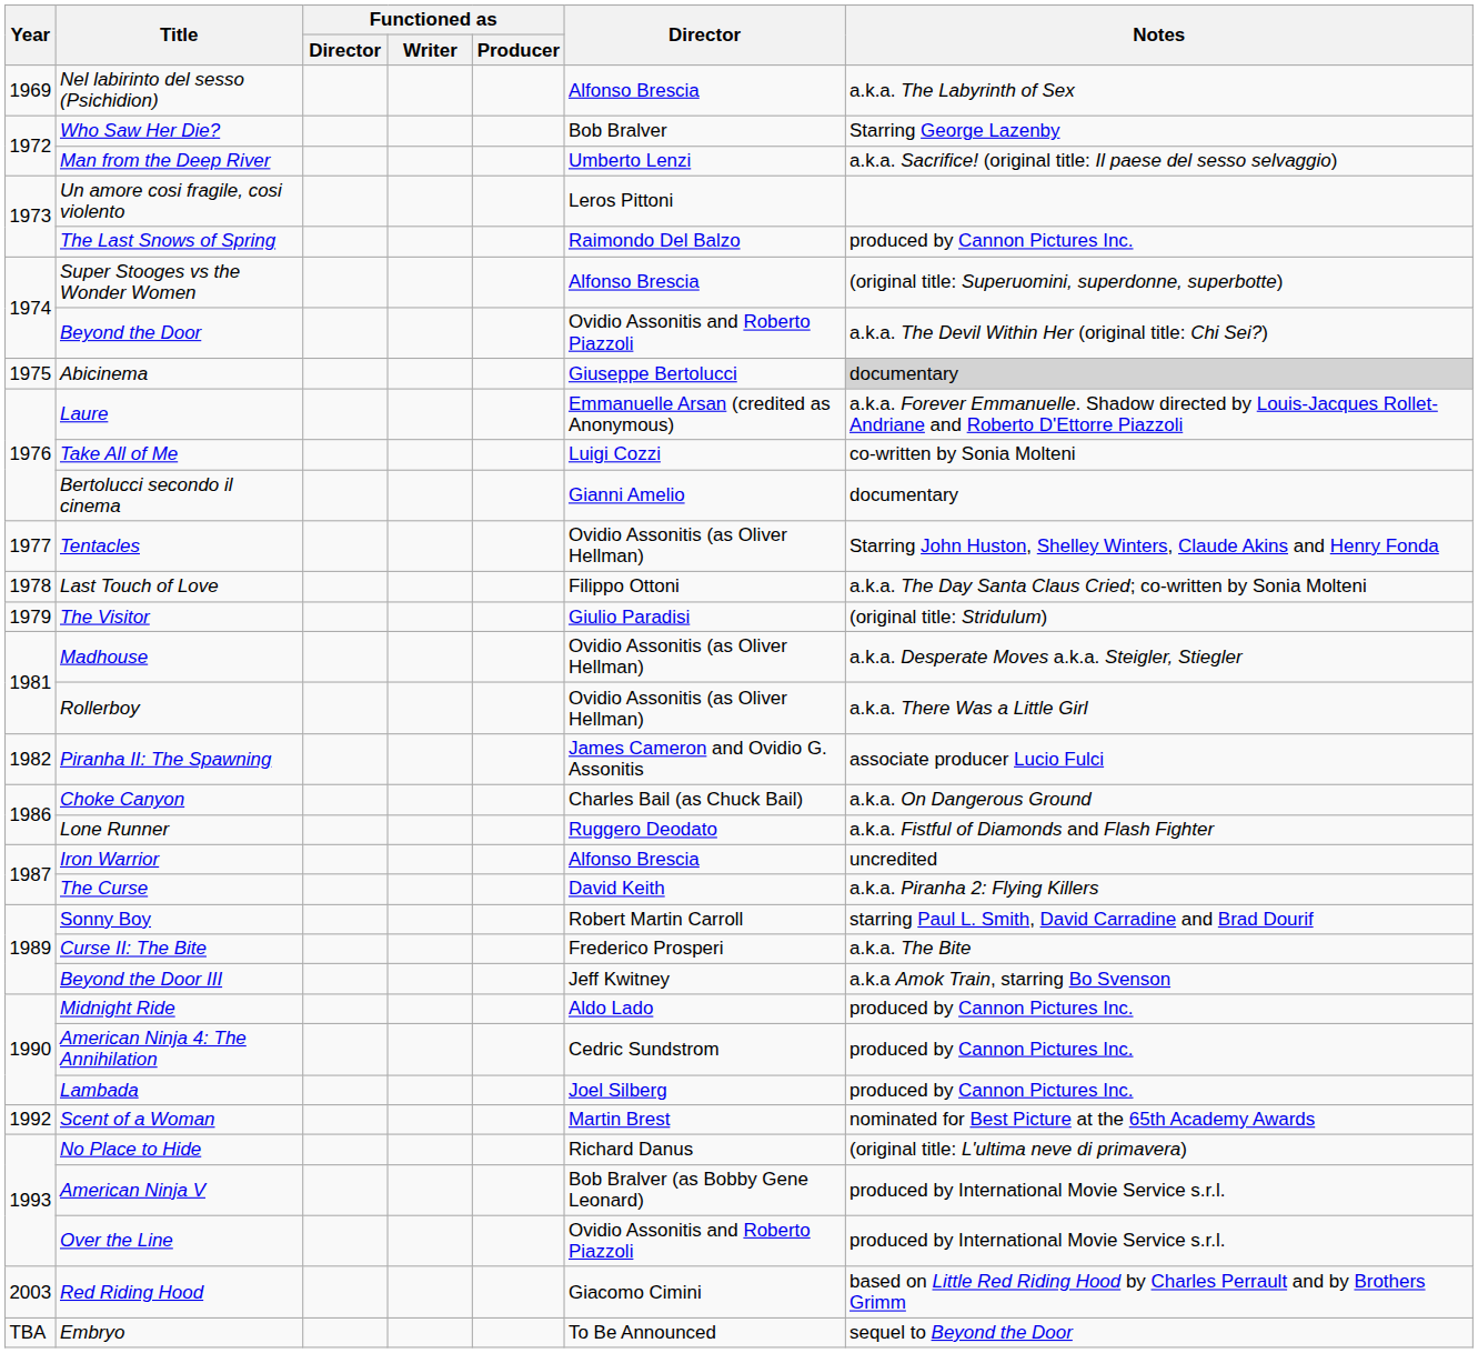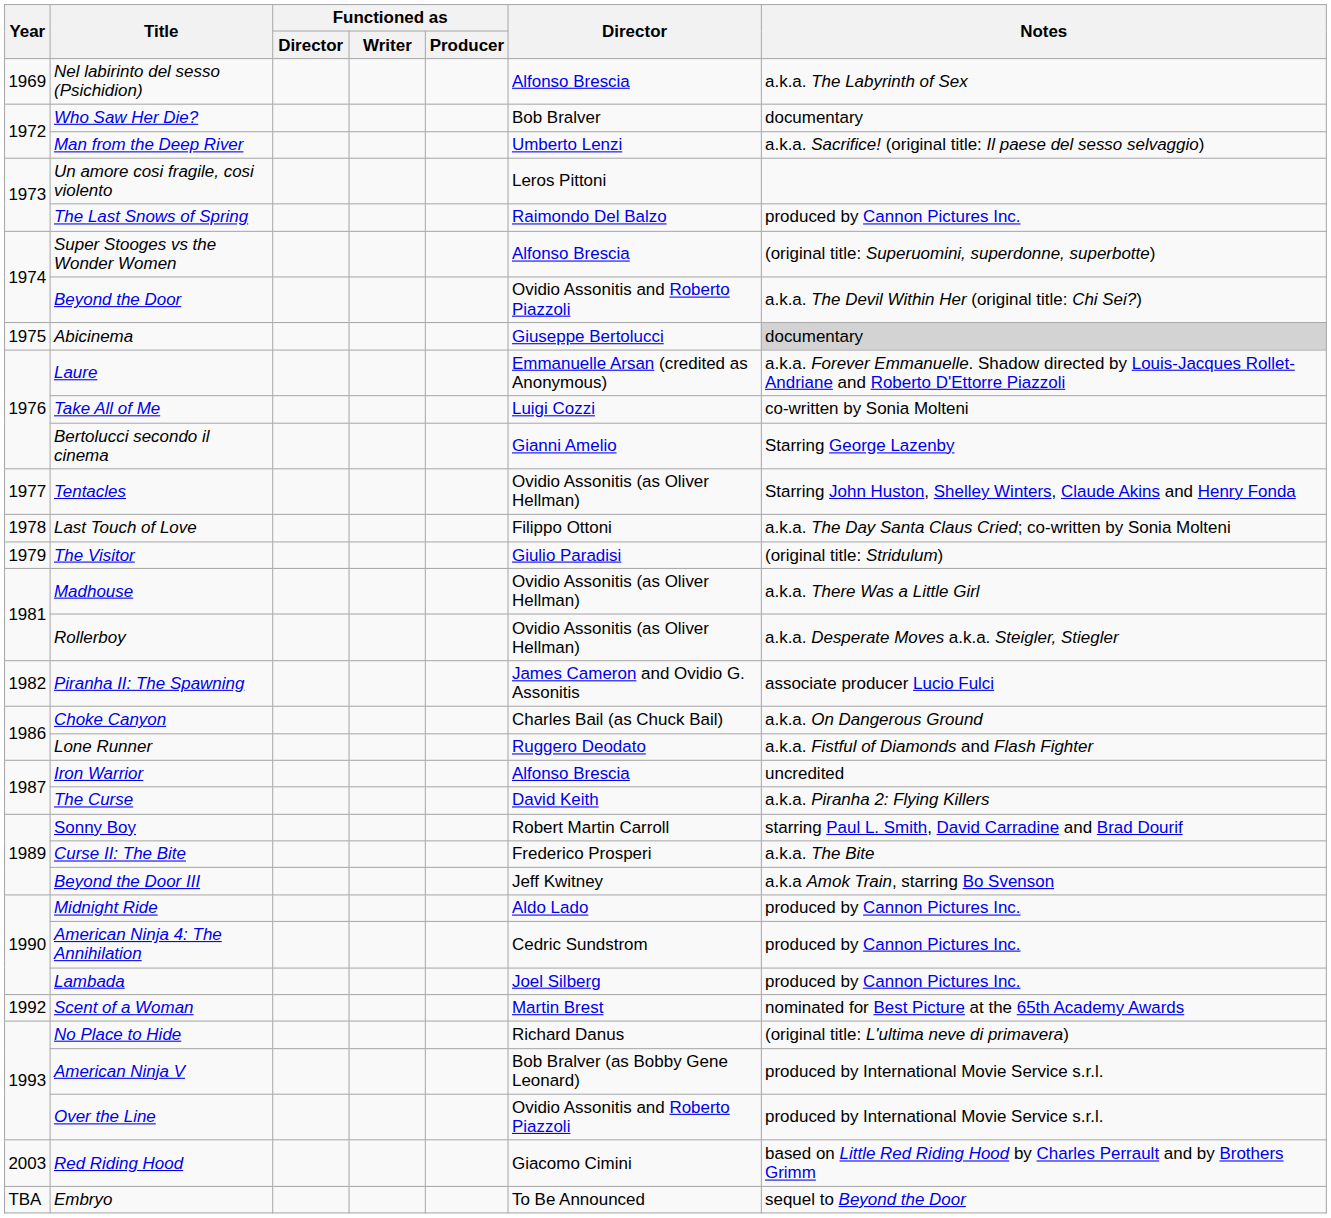Who Saw Her Die? | Notes: Starring George Lazenby -> documentary
Bertolucci secondo il cinema | Notes: documentary -> Starring George Lazenby
Madhouse | Notes: a.k.a. Desperate Moves a.k.a. Steigler, Stiegler -> a.k.a. There Was a Little Girl
Rollerboy | Notes: a.k.a. There Was a Little Girl -> a.k.a. Desperate Moves a.k.a. Steigler, Stiegler
